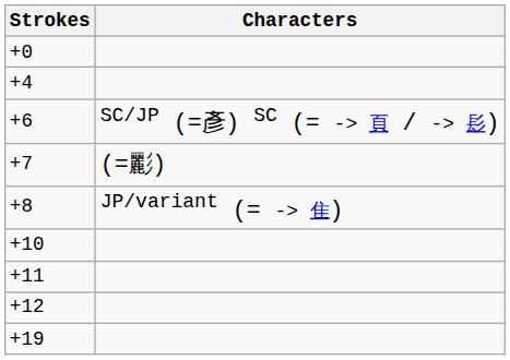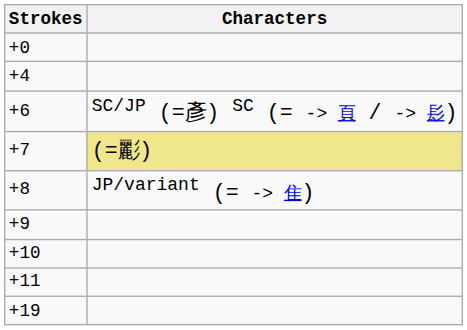+7 | Characters: no background -> khaki background
+ row: +9
- row: +12
